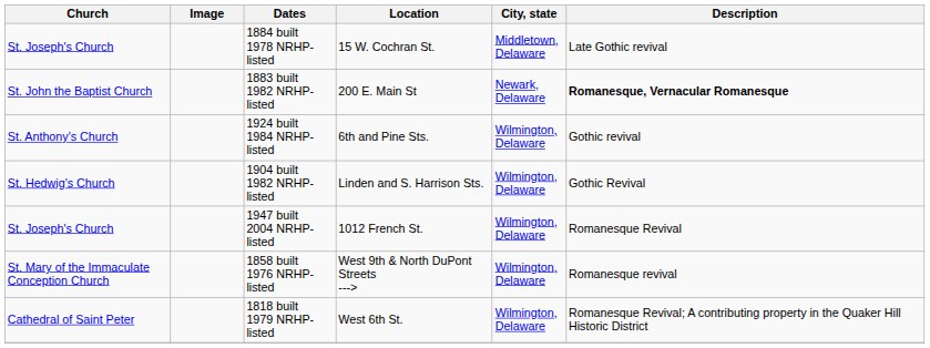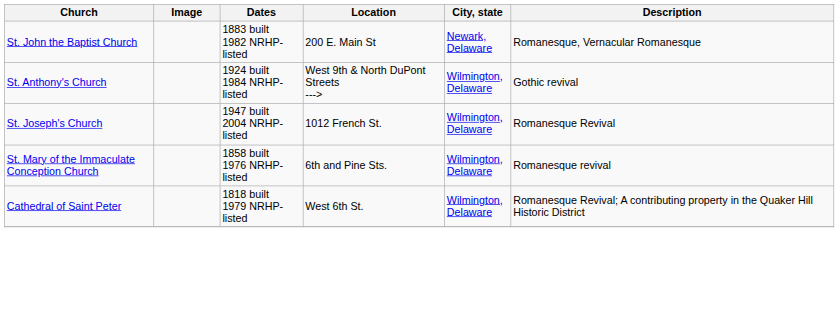- row: St. Joseph's Church | 1884 built 1978 NRHP-listed | 15 W. Cochran St. | Middletown, Delaware | Late Gothic revival
1883 built 1982 NRHP-listed | Description: bold -> normal
1924 built 1984 NRHP-listed | Location: 6th and Pine Sts. -> West 9th & North DuPont Streets --->
- row: St. Hedwig's Church | 1904 built 1982 NRHP-listed | Linden and S. Harrison Sts. | Wilmington, Delaware | Gothic Revival
1858 built 1976 NRHP-listed | Location: West 9th & North DuPont Streets ---> -> 6th and Pine Sts.
